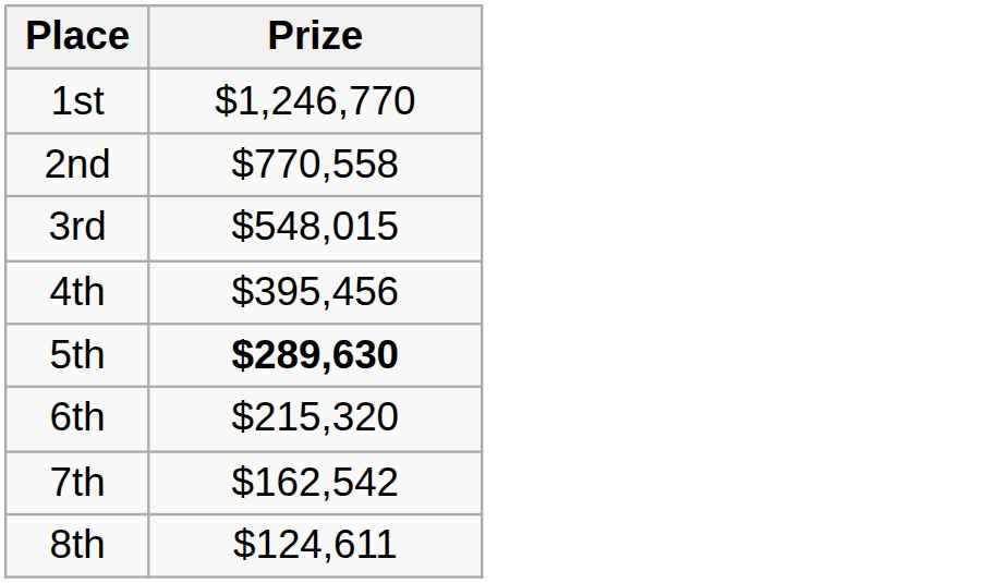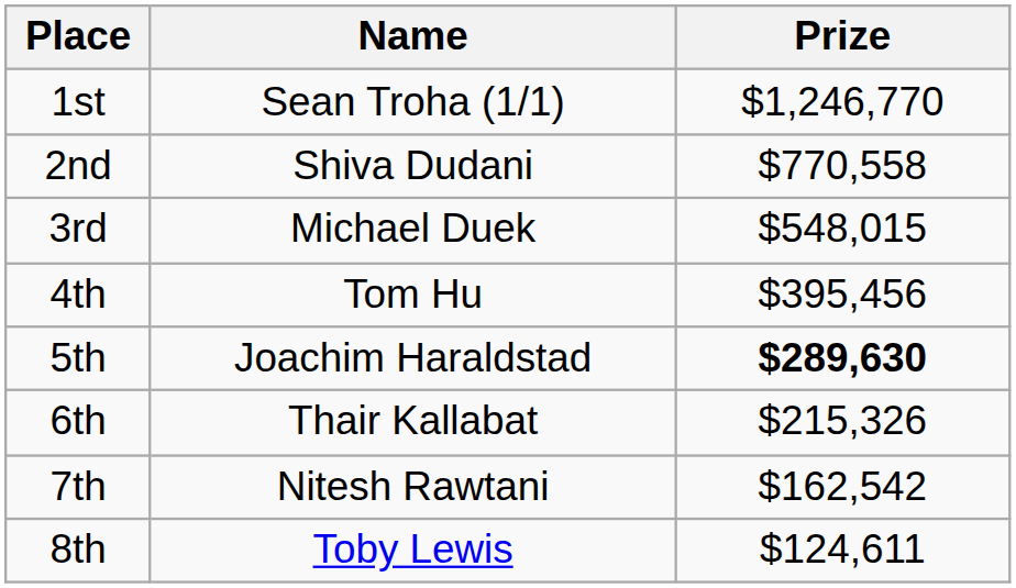+ column: Name | Sean Troha (1/1) | Shiva Dudani | Michael Duek | Tom Hu | Joachim Haraldstad | Thair Kallabat | Nitesh Rawtani | Toby Lewis
6th | Prize: $215,320 -> $215,326
